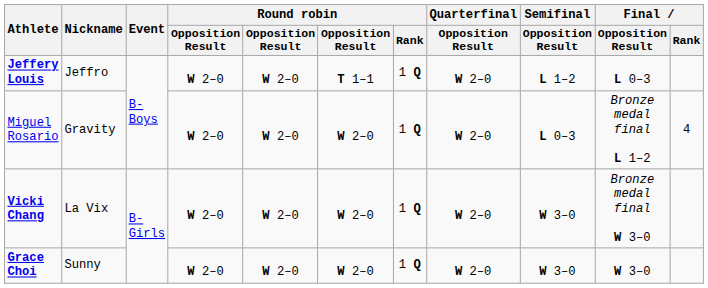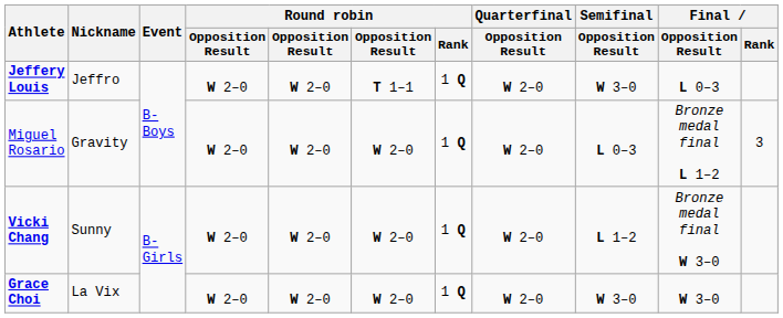Jeffery Louis | Semifinal / Opposition Result: L 1–2 -> W 3–0
Miguel Rosario | Final / Rank: 4 -> 3
Vicki Chang | Nickname: La Vix -> Sunny
Vicki Chang | Semifinal / Opposition Result: W 3–0 -> L 1–2
Grace Choi | Nickname: Sunny -> La Vix
